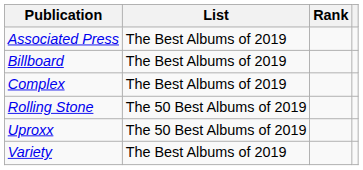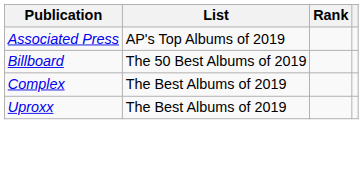Associated Press | List: The Best Albums of 2019 -> AP's Top Albums of 2019
Billboard | List: The Best Albums of 2019 -> The 50 Best Albums of 2019
- row: Rolling Stone | The 50 Best Albums of 2019
Uproxx | List: The 50 Best Albums of 2019 -> The Best Albums of 2019
- row: Variety | The Best Albums of 2019
